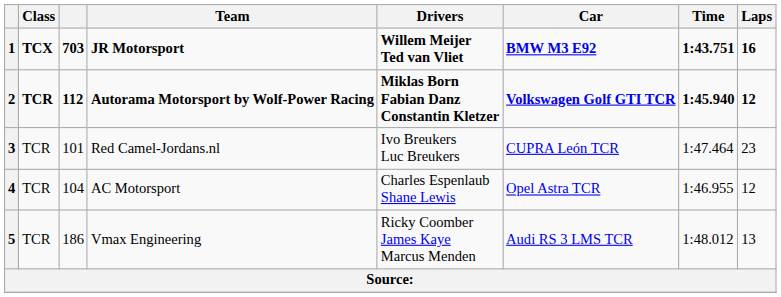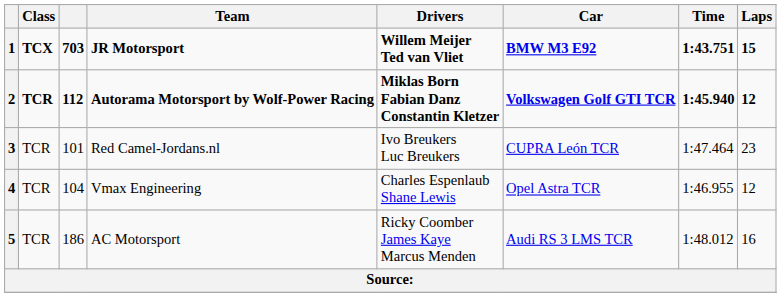1 | Laps: 16 -> 15
4 | Team: AC Motorsport -> Vmax Engineering
5 | Team: Vmax Engineering -> AC Motorsport
5 | Laps: 13 -> 16
